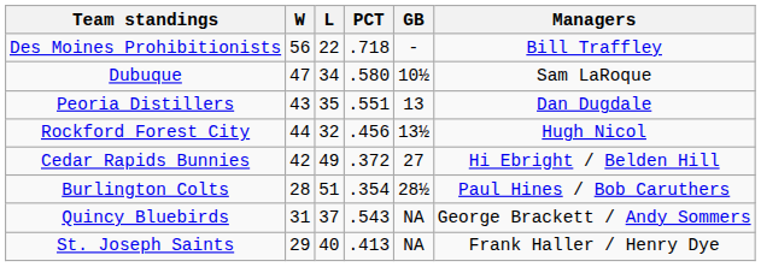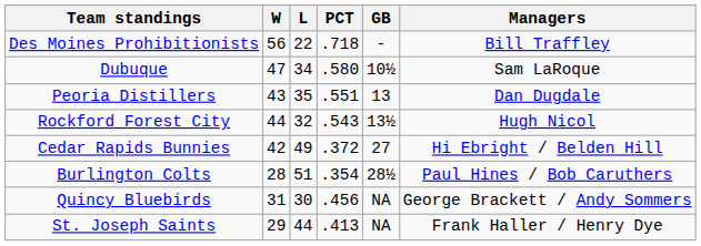Rockford Forest City | PCT: .456 -> .543
Quincy Bluebirds | L: 37 -> 30
Quincy Bluebirds | PCT: .543 -> .456
St. Joseph Saints | L: 40 -> 44
